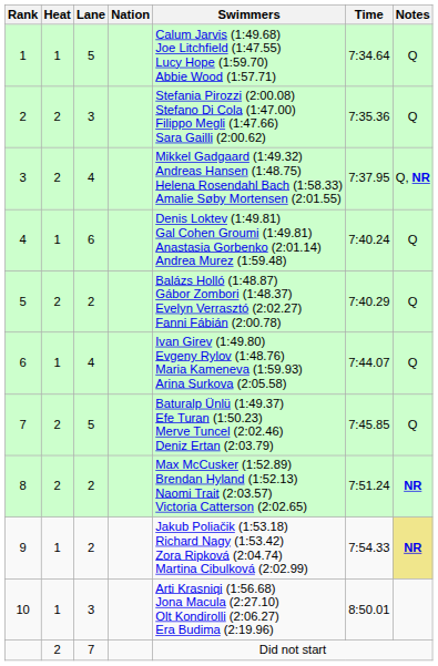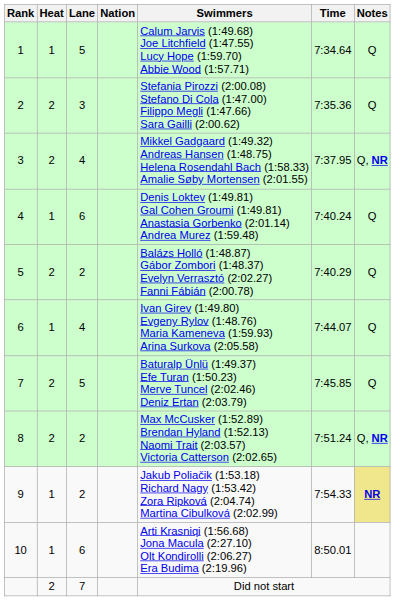8 | Notes: NR -> Q, NR
10 | Lane: 3 -> 6
